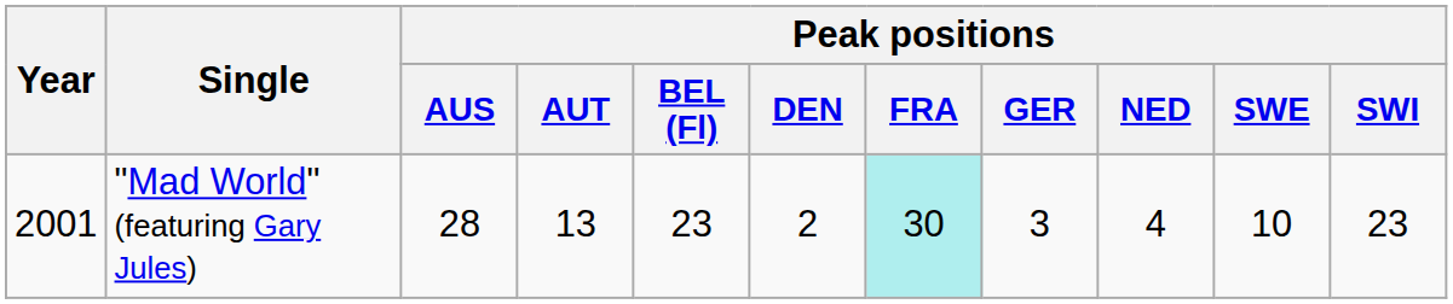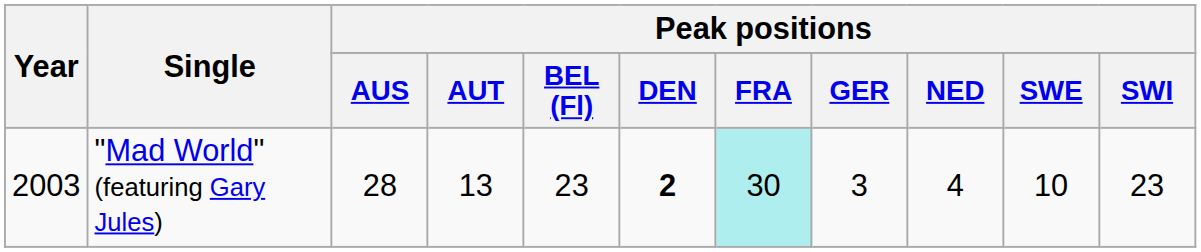"Mad World" (featuring Gary Jules) | Year: 2001 -> 2003
"Mad World" (featuring Gary Jules) | Peak positions / DEN: normal -> bold
